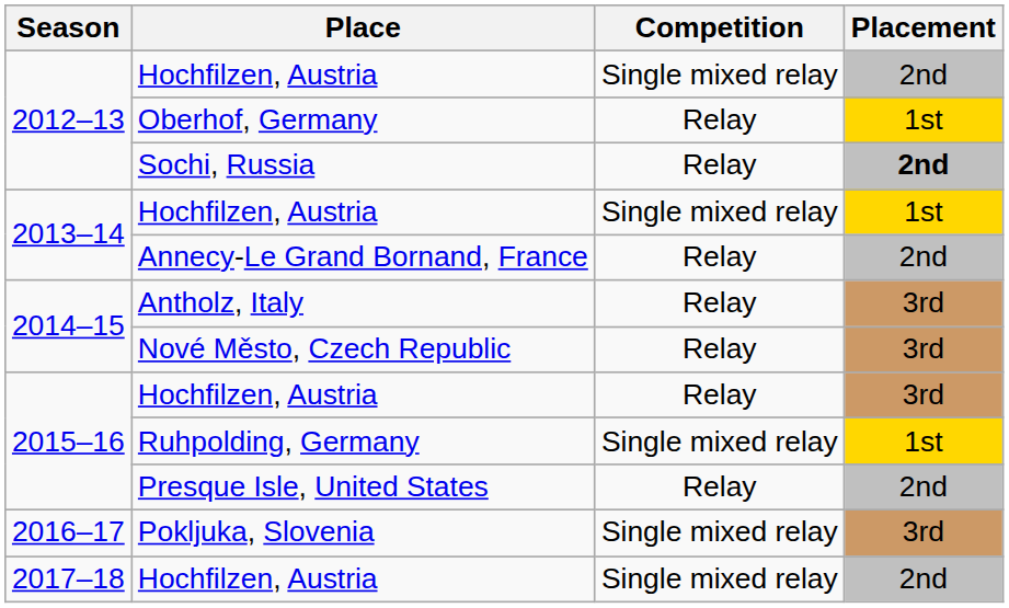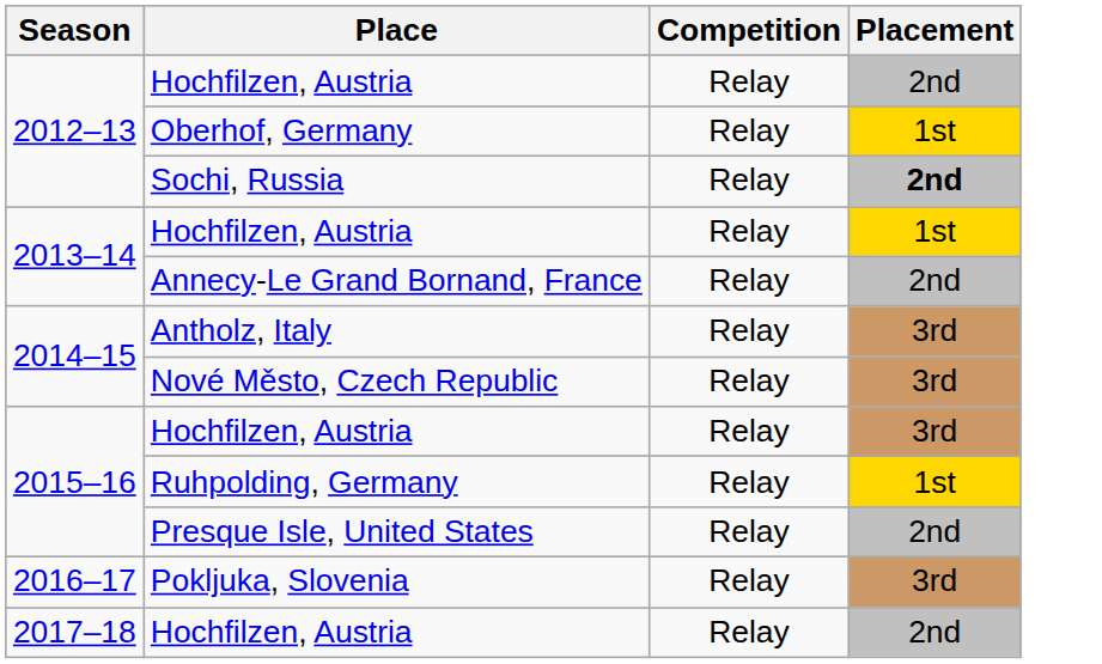2012–13 / Hochfilzen, Austria | Competition: Single mixed relay -> Relay
2013–14 / Hochfilzen, Austria | Competition: Single mixed relay -> Relay
Ruhpolding, Germany | Competition: Single mixed relay -> Relay
Pokljuka, Slovenia | Competition: Single mixed relay -> Relay
2017–18 / Hochfilzen, Austria | Competition: Single mixed relay -> Relay
